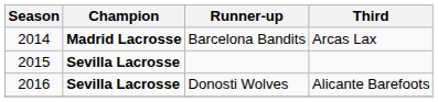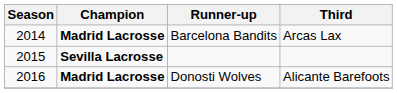Donosti Wolves | Champion: Sevilla Lacrosse -> Madrid Lacrosse
